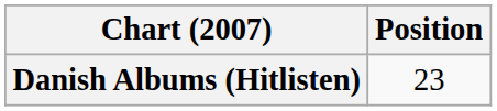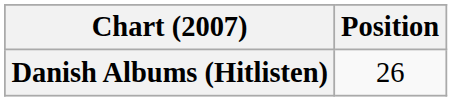Danish Albums (Hitlisten) | Position: 23 -> 26
